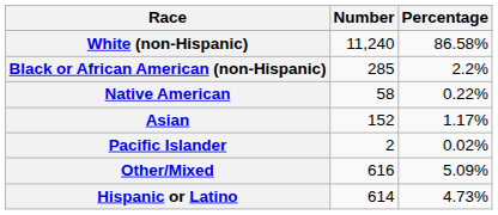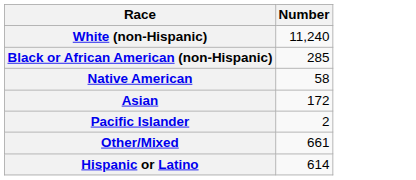- column: Percentage | 86.58% | 2.2% | 0.22% | 1.17% | 0.02% | 5.09% | 4.73%
Asian | Number: 152 -> 172
Other/Mixed | Number: 616 -> 661
